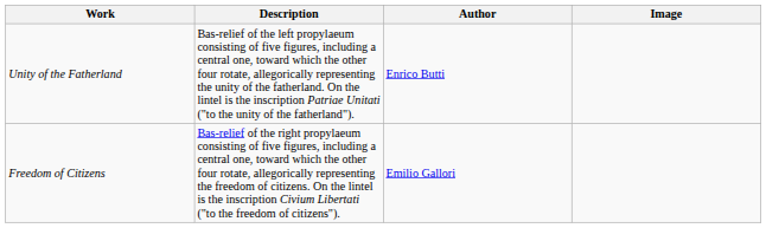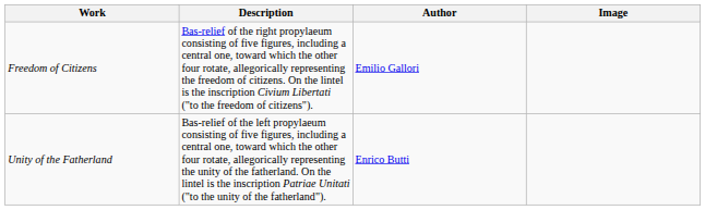rows swapped: Freedom of Citizens <-> Unity of the Fatherland
